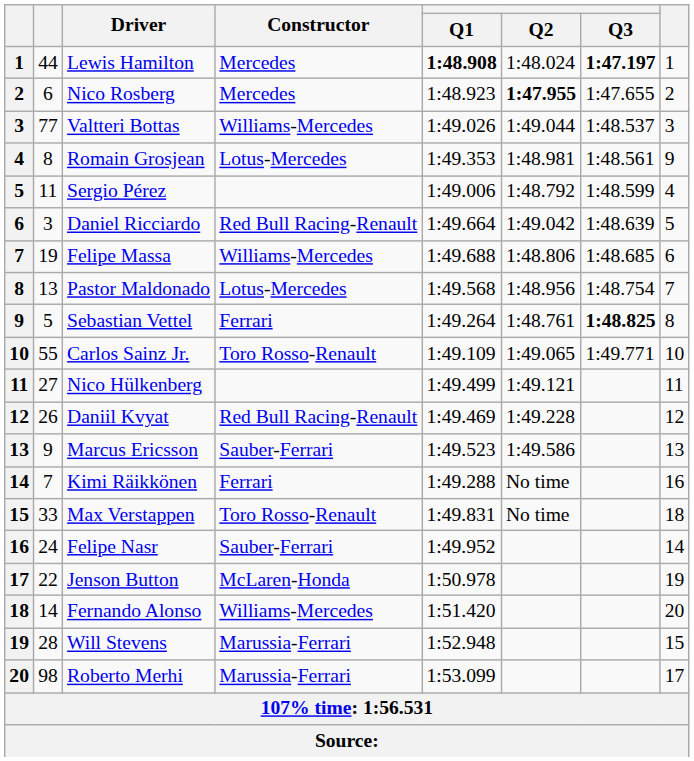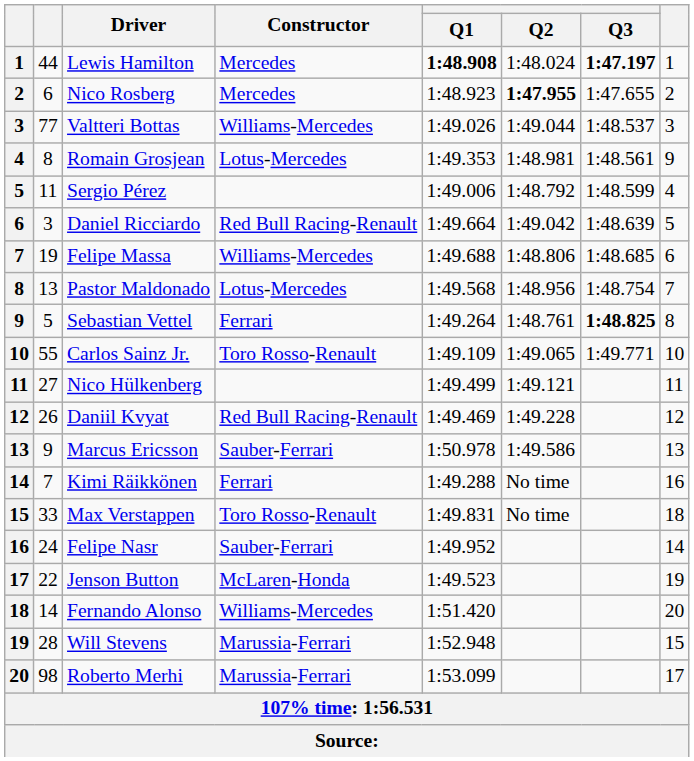Marcus Ericsson | Q1: 1:49.523 -> 1:50.978
Jenson Button | Q1: 1:50.978 -> 1:49.523
